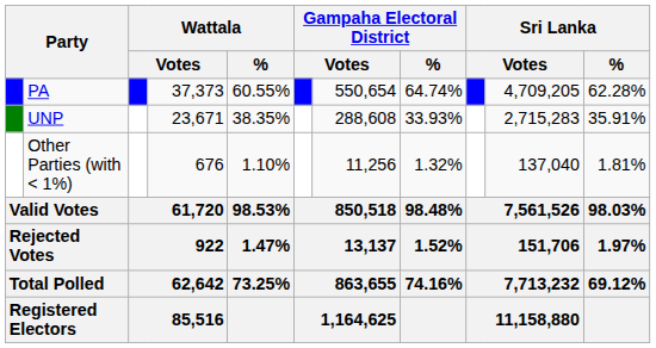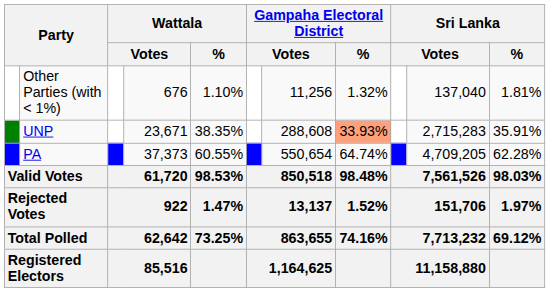rows swapped: PA <-> Other Parties (with < 1%)
UNP | Gampaha Electoral District / %: no background -> lightsalmon background
